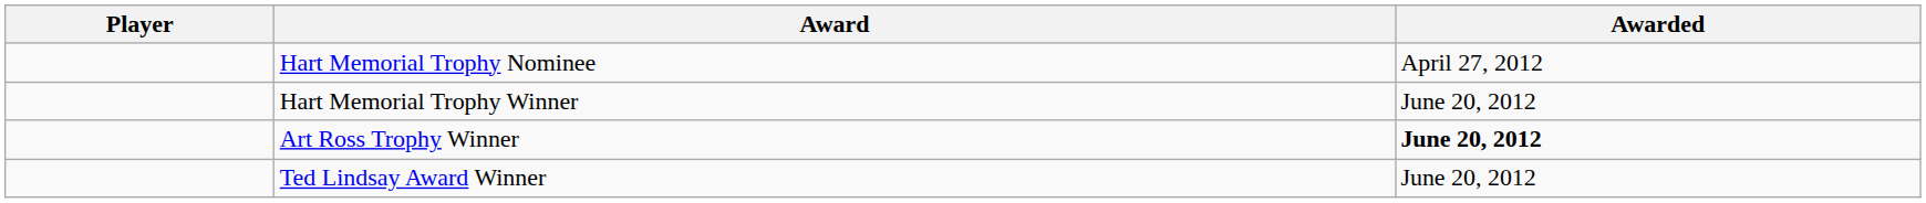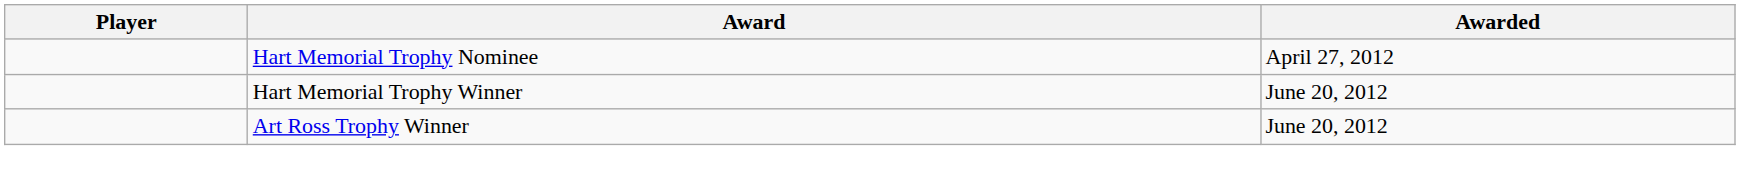Art Ross Trophy Winner | Awarded: bold -> normal
- row: Ted Lindsay Award Winner | June 20, 2012
